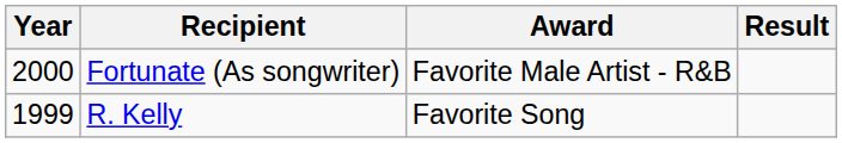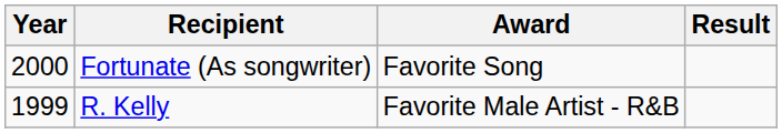Fortunate (As songwriter) | Award: Favorite Male Artist - R&B -> Favorite Song
R. Kelly | Award: Favorite Song -> Favorite Male Artist - R&B
